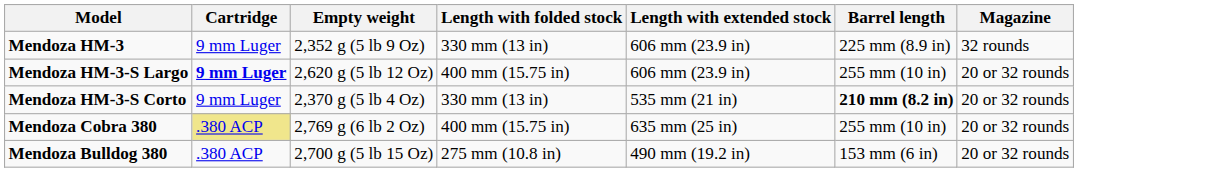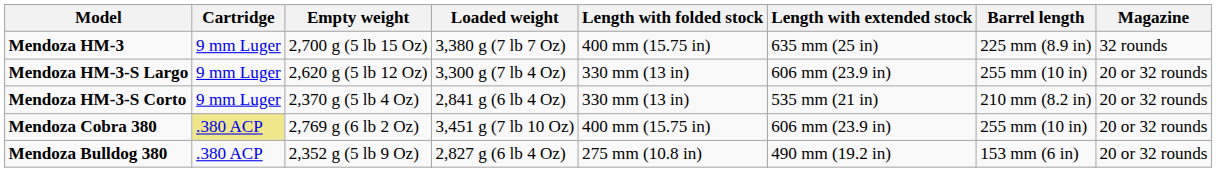+ column: Loaded weight | 3,380 g (7 lb 7 Oz) | 3,300 g (7 lb 4 Oz) | 2,841 g (6 lb 4 Oz) | 3,451 g (7 lb 10 Oz) | 2,827 g (6 lb 4 Oz)
Mendoza HM-3 | Empty weight: 2,352 g (5 lb 9 Oz) -> 2,700 g (5 lb 15 Oz)
Mendoza HM-3 | Length with folded stock: 330 mm (13 in) -> 400 mm (15.75 in)
Mendoza HM-3 | Length with extended stock: 606 mm (23.9 in) -> 635 mm (25 in)
Mendoza HM-3-S Largo | Cartridge: bold -> normal
Mendoza HM-3-S Largo | Length with folded stock: 400 mm (15.75 in) -> 330 mm (13 in)
Mendoza HM-3-S Corto | Barrel length: bold -> normal
Mendoza Cobra 380 | Length with extended stock: 635 mm (25 in) -> 606 mm (23.9 in)
Mendoza Bulldog 380 | Empty weight: 2,700 g (5 lb 15 Oz) -> 2,352 g (5 lb 9 Oz)
